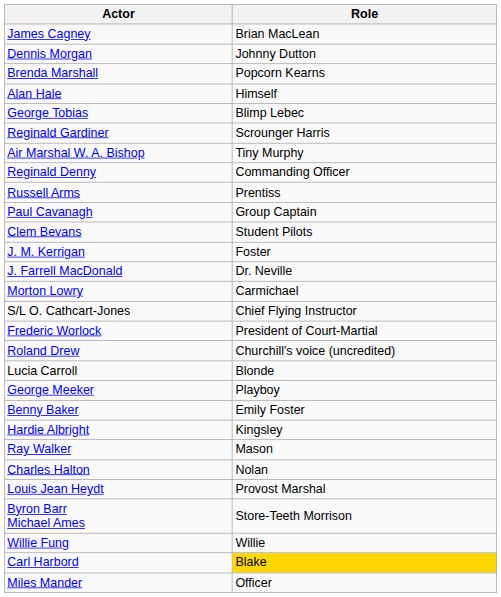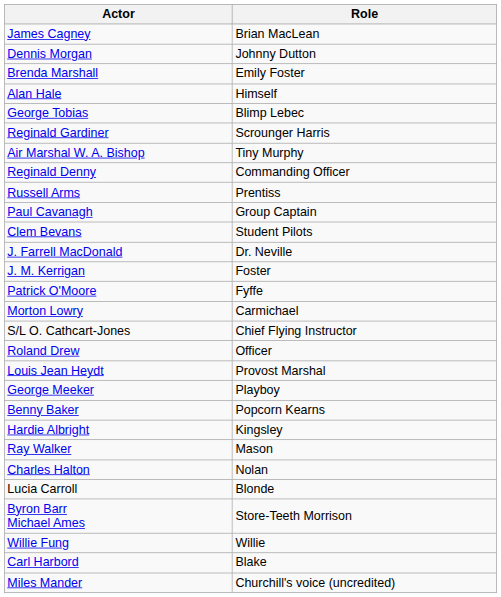Brenda Marshall | Role: Popcorn Kearns -> Emily Foster
rows swapped: J. M. Kerrigan <-> J. Farrell MacDonald
+ row: Patrick O'Moore | Fyffe
- row: Frederic Worlock | President of Court-Martial
Roland Drew | Role: Churchill's voice (uncredited) -> Officer
rows swapped: Lucia Carroll <-> Louis Jean Heydt
Benny Baker | Role: Emily Foster -> Popcorn Kearns
Carl Harbord | Role: gold background -> no background
Miles Mander | Role: Officer -> Churchill's voice (uncredited)
